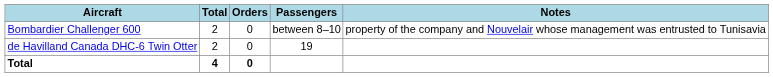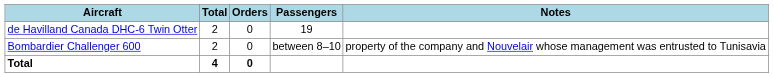rows swapped: de Havilland Canada DHC-6 Twin Otter <-> Bombardier Challenger 600
